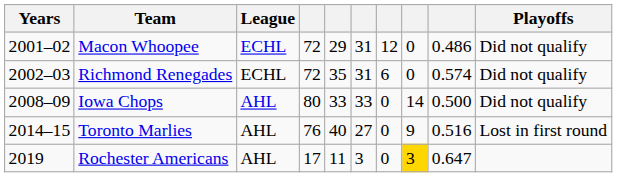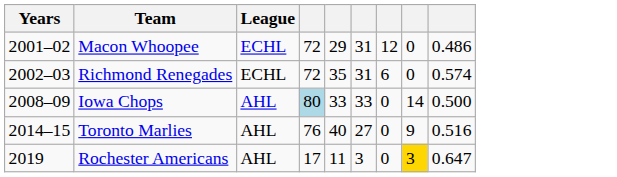- column: Playoffs | Did not qualify | Did not qualify | Did not qualify | Lost in first round
Iowa Chops | column 4: no background -> lightblue background
